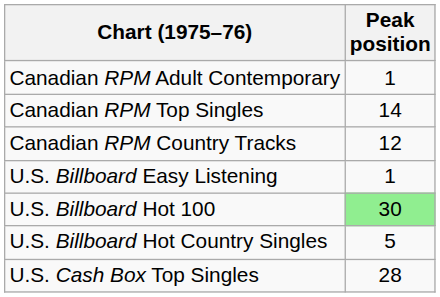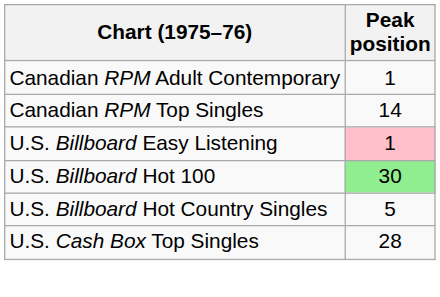- row: Canadian RPM Country Tracks | 12
U.S. Billboard Easy Listening | Peak position: no background -> pink background
